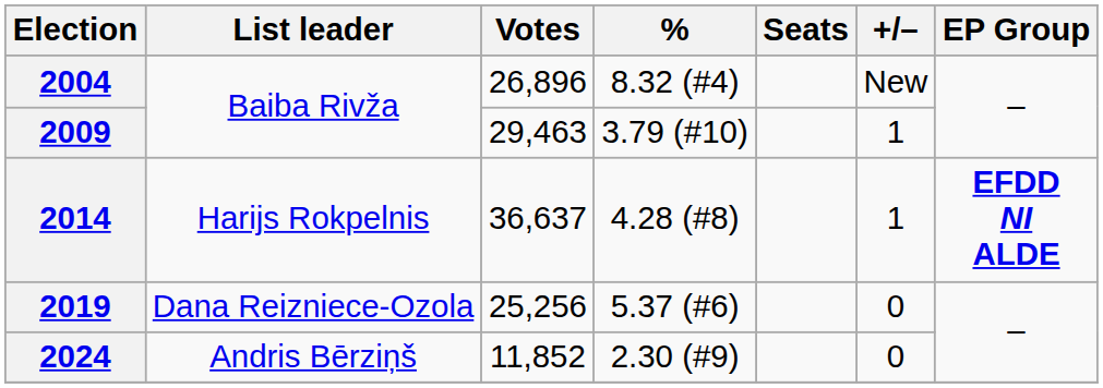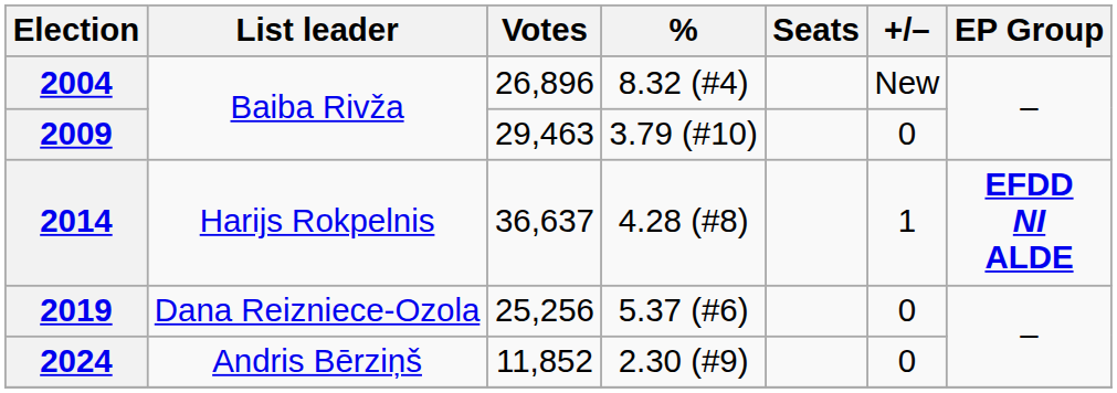2009 | +/–: 1 -> 0
